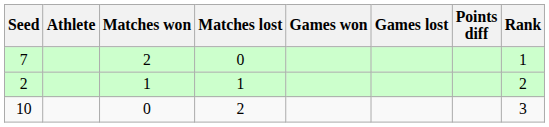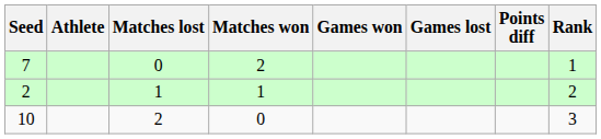columns swapped: Matches won <-> Matches lost
